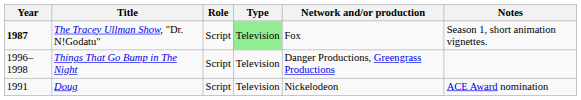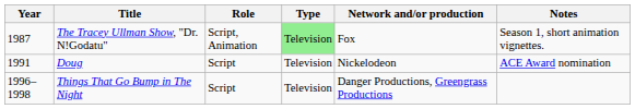The Tracey Ullman Show, "Dr. N!Godatu" | Year: bold -> normal
The Tracey Ullman Show, "Dr. N!Godatu" | Role: Script -> Script, Animation
rows swapped: Doug <-> Things That Go Bump in The Night
